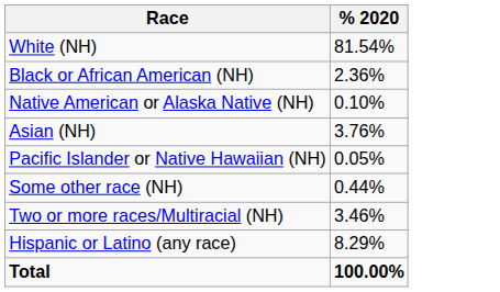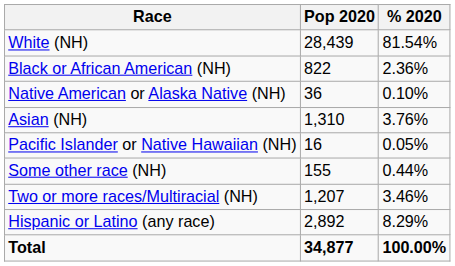+ column: Pop 2020 | 28,439 | 822 | 36 | 1,310 | 16 | 155 | 1,207 | 2,892 | 34,877
